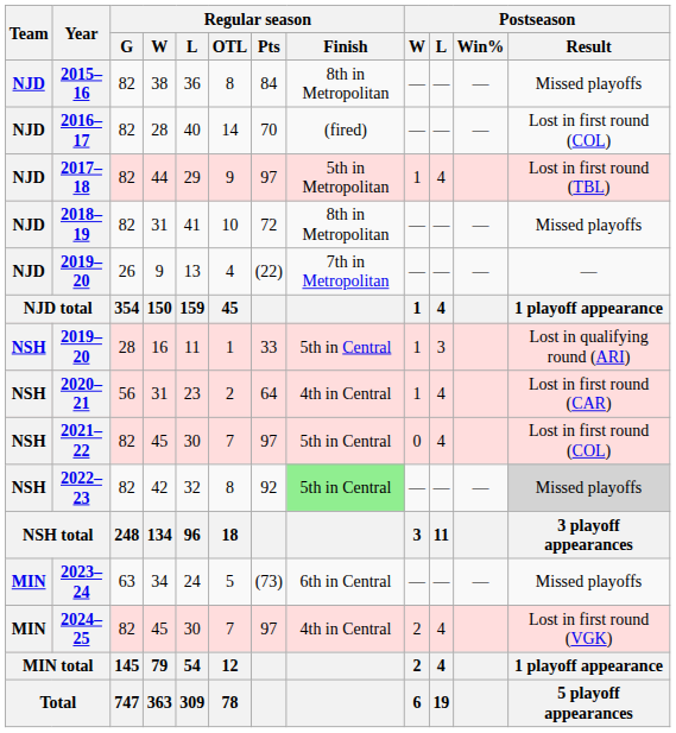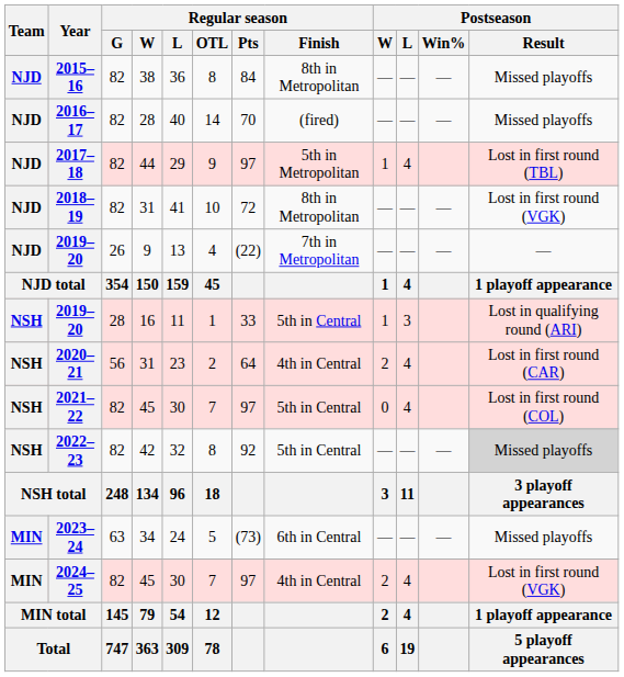2016–17 | Postseason / Result: Lost in first round (COL) -> Missed playoffs
2018–19 | Postseason / Result: Missed playoffs -> Lost in first round (VGK)
2020–21 | Postseason / W: 1 -> 2
2022–23 | Regular season / Finish: lightgreen background -> no background
